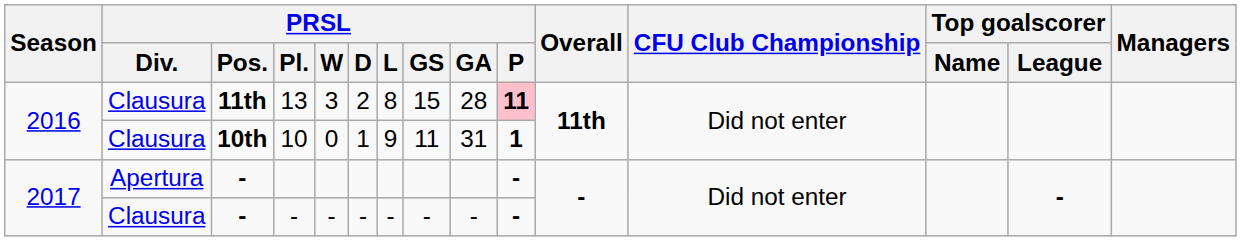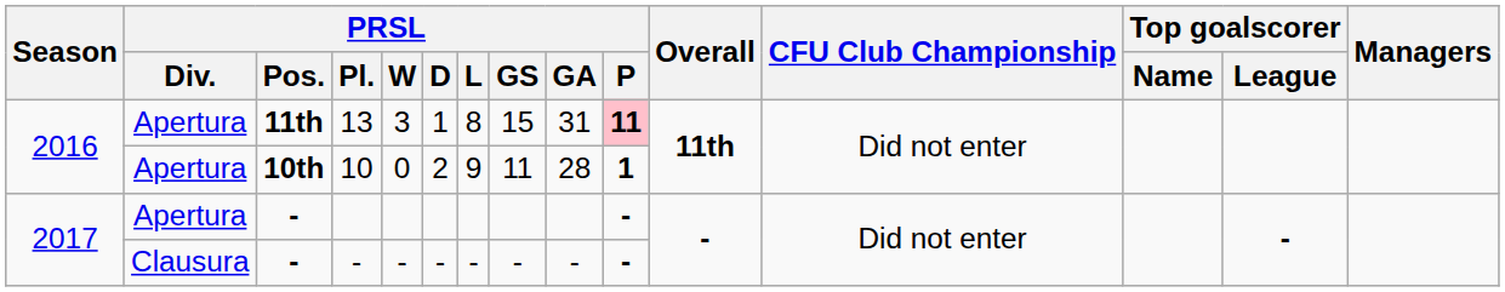13 | PRSL / Div.: Clausura -> Apertura
13 | PRSL / D: 2 -> 1
13 | PRSL / GA: 28 -> 31
10 | PRSL / Div.: Clausura -> Apertura
10 | PRSL / D: 1 -> 2
10 | PRSL / GA: 31 -> 28
